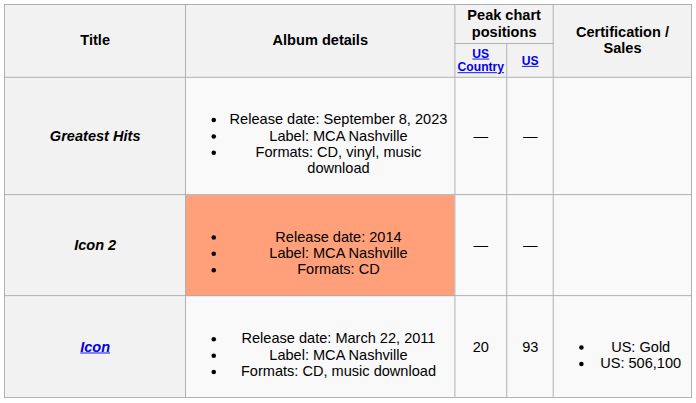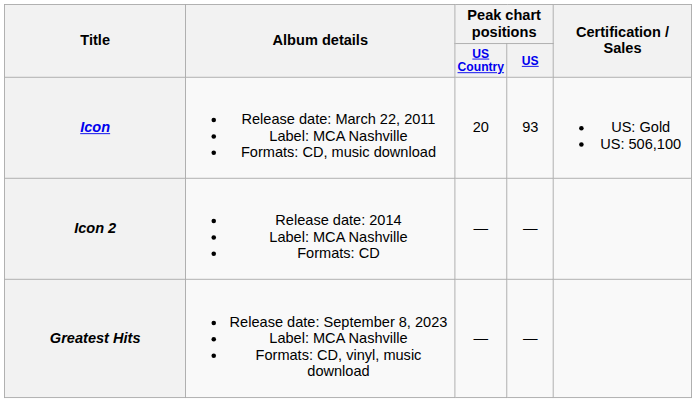rows swapped: Icon <-> Greatest Hits
Icon 2 | Album details: lightsalmon background -> no background
